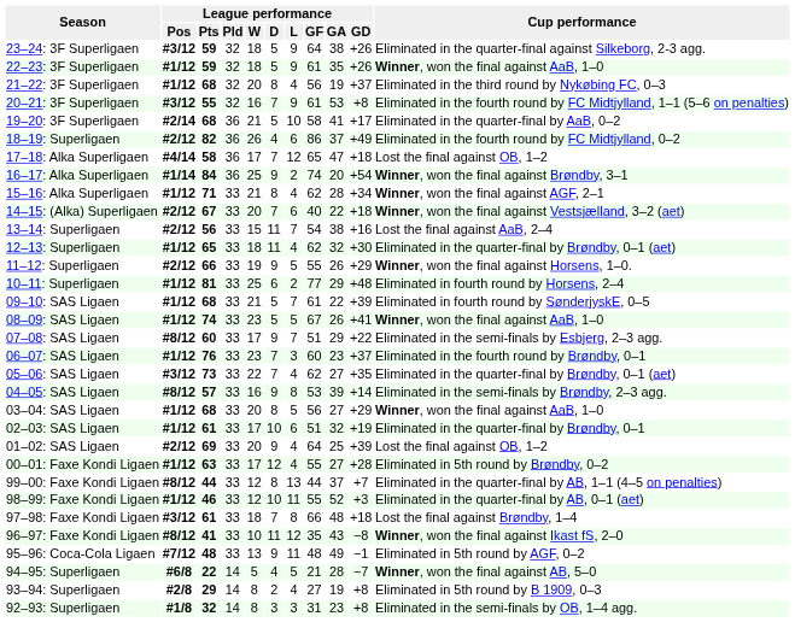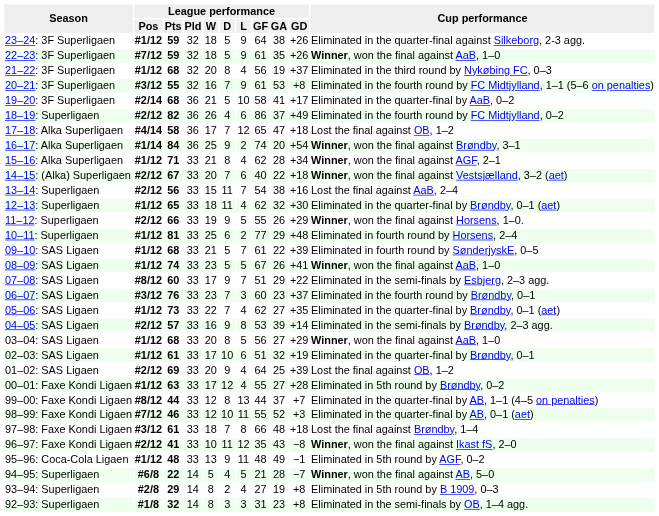23–24: 3F Superligaen | League performance / Pos: #3/12 -> #1/12
22–23: 3F Superligaen | League performance / Pos: #1/12 -> #7/12
06–07: SAS Ligaen | League performance / Pos: #1/12 -> #3/12
05–06: SAS Ligaen | League performance / Pos: #3/12 -> #1/12
04–05: SAS Ligaen | League performance / Pos: #8/12 -> #2/12
98–99: Faxe Kondi Ligaen | League performance / Pos: #1/12 -> #7/12
96–97: Faxe Kondi Ligaen | League performance / Pos: #8/12 -> #2/12
95–96: Coca-Cola Ligaen | League performance / Pos: #7/12 -> #1/12
